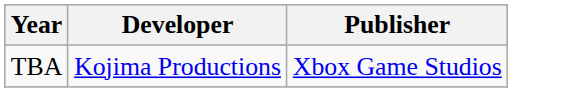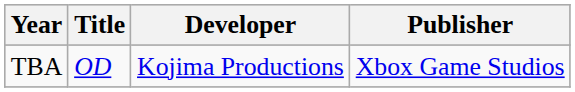+ column: Title | OD
